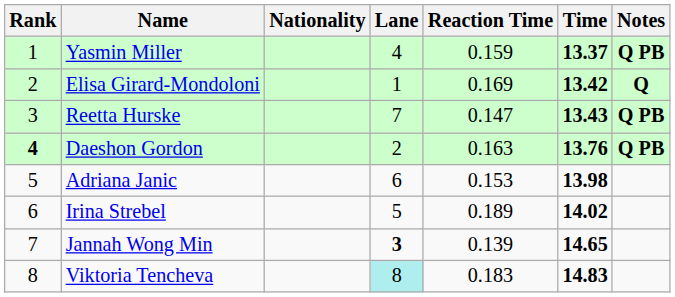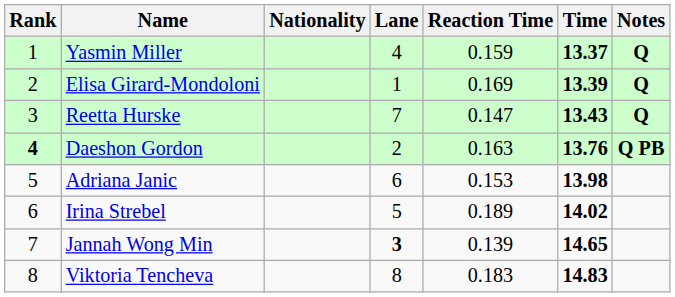Yasmin Miller | Notes: Q PB -> Q
Elisa Girard-Mondoloni | Time: 13.42 -> 13.39
Reetta Hurske | Notes: Q PB -> Q
Viktoria Tencheva | Lane: paleturquoise background -> no background
